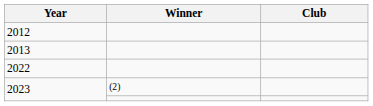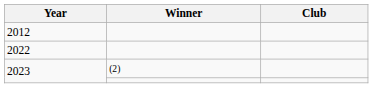- row: 2013
